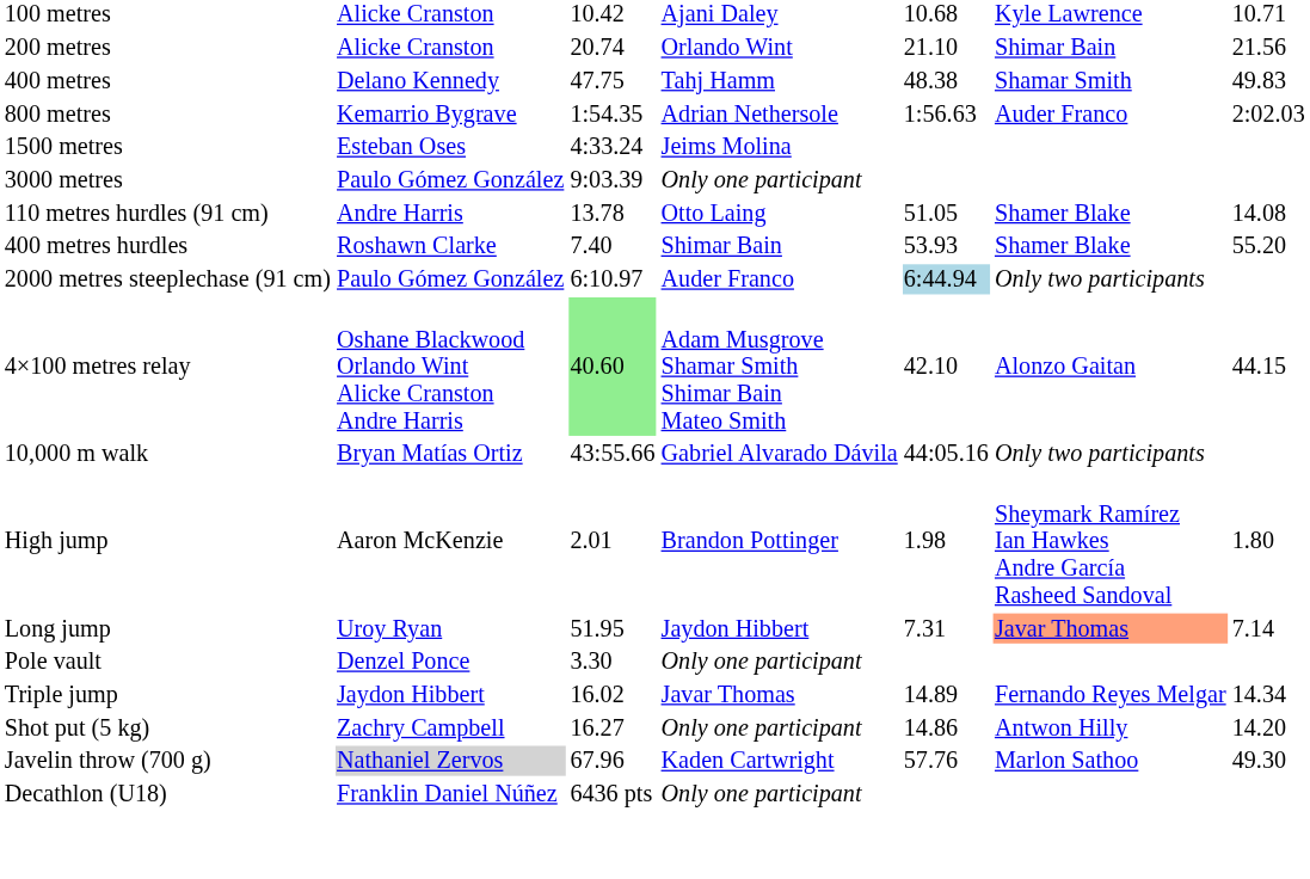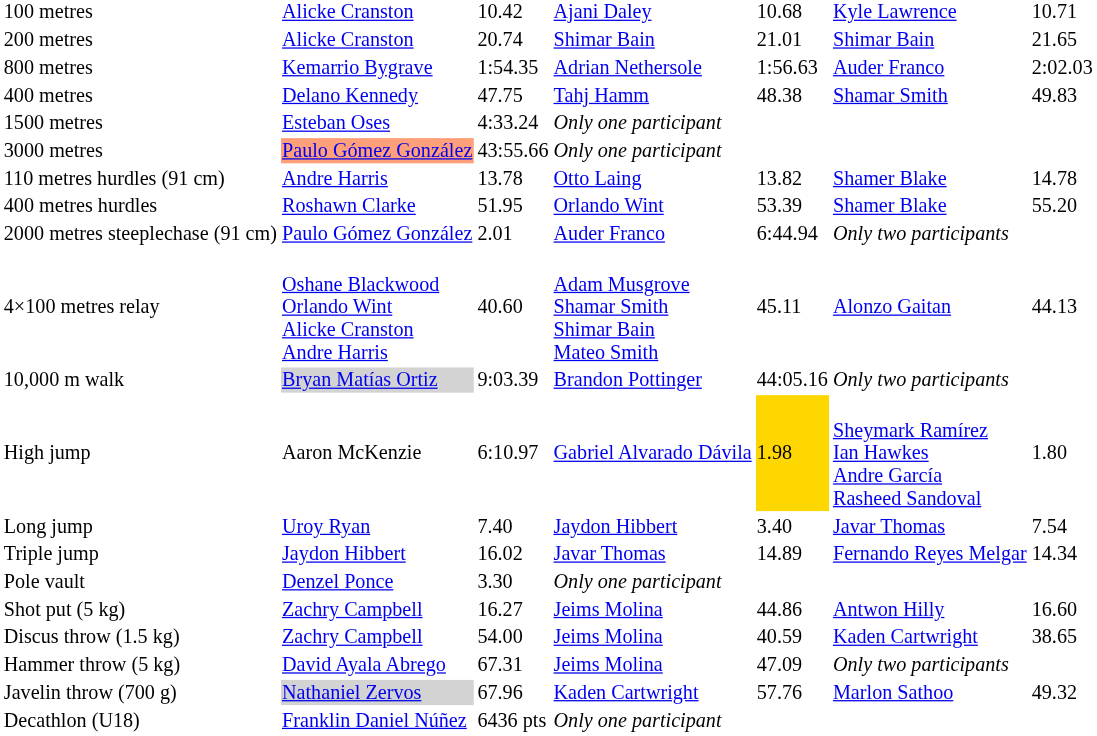200 metres | column 4: Orlando Wint -> Shimar Bain
200 metres | column 5: 21.10 -> 21.01
200 metres | column 7: 21.56 -> 21.65
rows swapped: 400 metres <-> 800 metres
1500 metres | column 4: Jeims Molina -> Only one participant
3000 metres | column 2: no background -> lightsalmon background
3000 metres | column 3: 9:03.39 -> 43:55.66
110 metres hurdles (91 cm) | column 5: 51.05 -> 13.82
110 metres hurdles (91 cm) | column 7: 14.08 -> 14.78
400 metres hurdles | column 3: 7.40 -> 51.95
400 metres hurdles | column 4: Shimar Bain -> Orlando Wint
400 metres hurdles | column 5: 53.93 -> 53.39
2000 metres steeplechase (91 cm) | column 3: 6:10.97 -> 2.01
2000 metres steeplechase (91 cm) | column 5: lightblue background -> no background
4×100 metres relay | column 3: lightgreen background -> no background
4×100 metres relay | column 5: 42.10 -> 45.11
4×100 metres relay | column 7: 44.15 -> 44.13
10,000 m walk | column 2: no background -> lightgrey background
10,000 m walk | column 3: 43:55.66 -> 9:03.39
10,000 m walk | column 4: Gabriel Alvarado Dávila -> Brandon Pottinger
High jump | column 3: 2.01 -> 6:10.97
High jump | column 4: Brandon Pottinger -> Gabriel Alvarado Dávila
High jump | column 5: no background -> gold background
Long jump | column 3: 51.95 -> 7.40
Long jump | column 5: 7.31 -> 3.40
Long jump | column 6: lightsalmon background -> no background
Long jump | column 7: 7.14 -> 7.54
rows swapped: Triple jump <-> Pole vault
Shot put (5 kg) | column 4: Only one participant -> Jeims Molina
Shot put (5 kg) | column 5: 14.86 -> 44.86
Shot put (5 kg) | column 7: 14.20 -> 16.60
+ row: Discus throw (1.5 kg) | Zachry Campbell | 54.00 | Jeims Molina | 40.59 | Kaden Cartwright | 38.65
+ row: Hammer throw (5 kg) | David Ayala Abrego | 67.31 | Jeims Molina | 47.09 | Only two participants
Javelin throw (700 g) | column 7: 49.30 -> 49.32
